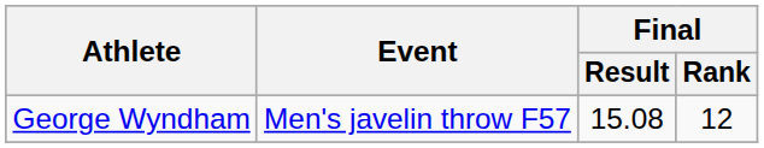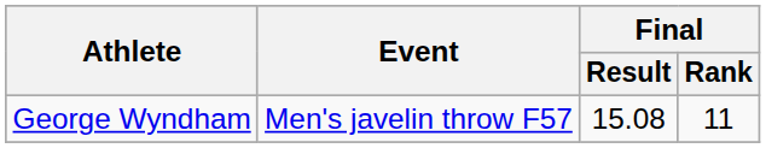George Wyndham | Final / Rank: 12 -> 11
